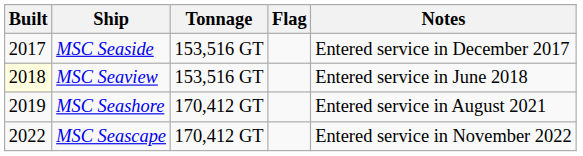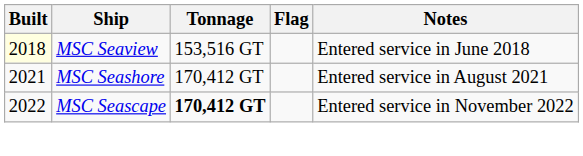- row: 2017 | MSC Seaside | 153,516 GT | Entered service in December 2017
MSC Seashore | Built: 2019 -> 2021
MSC Seascape | Tonnage: normal -> bold
